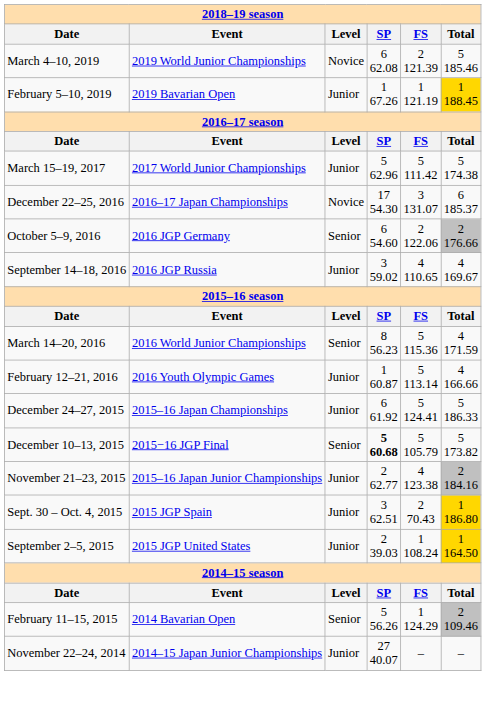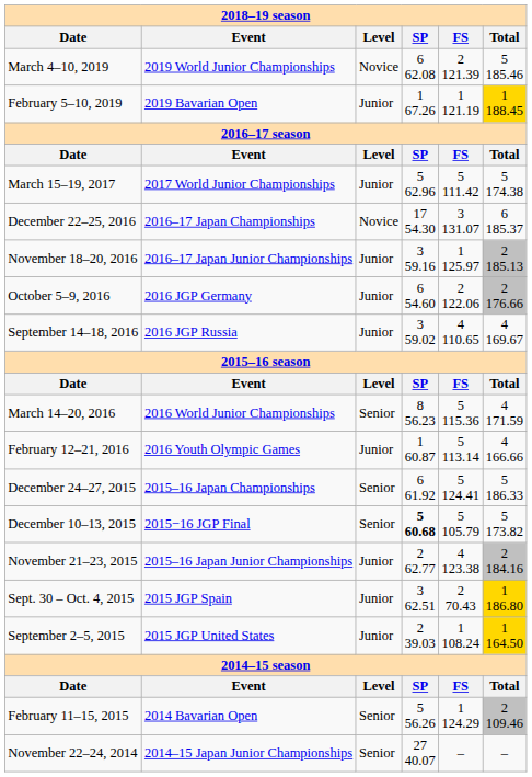+ row: November 18–20, 2016 | 2016–17 Japan Junior Championships | Junior | 3 59.16 | 1 125.97 | 2 185.13
October 5–9, 2016 | Level: Senior -> Junior
December 24–27, 2015 | Level: Junior -> Senior
November 22–24, 2014 | Level: Junior -> Senior
